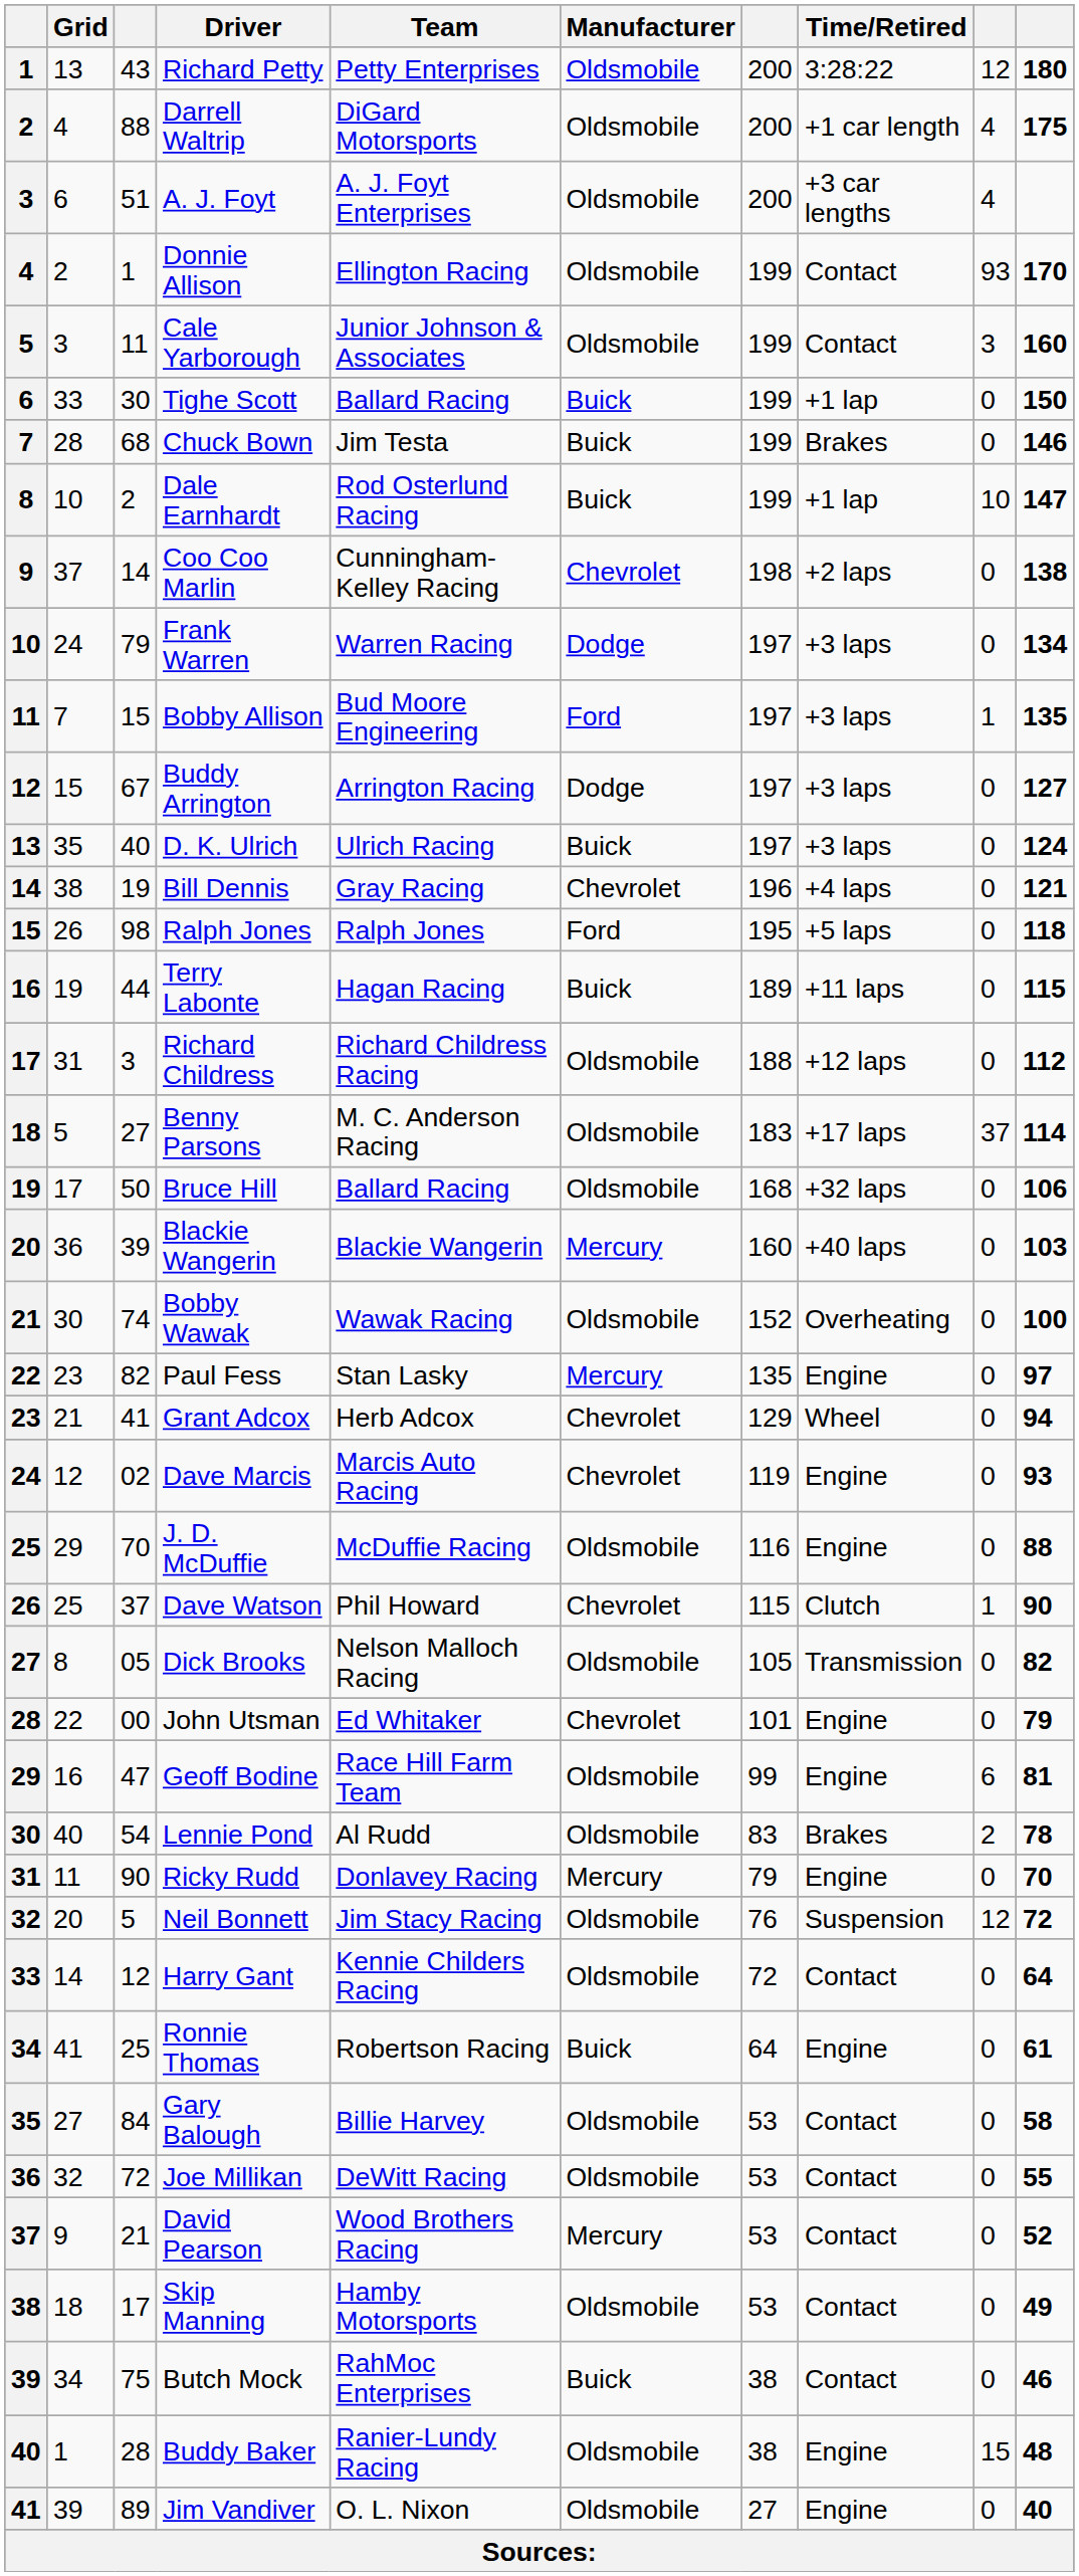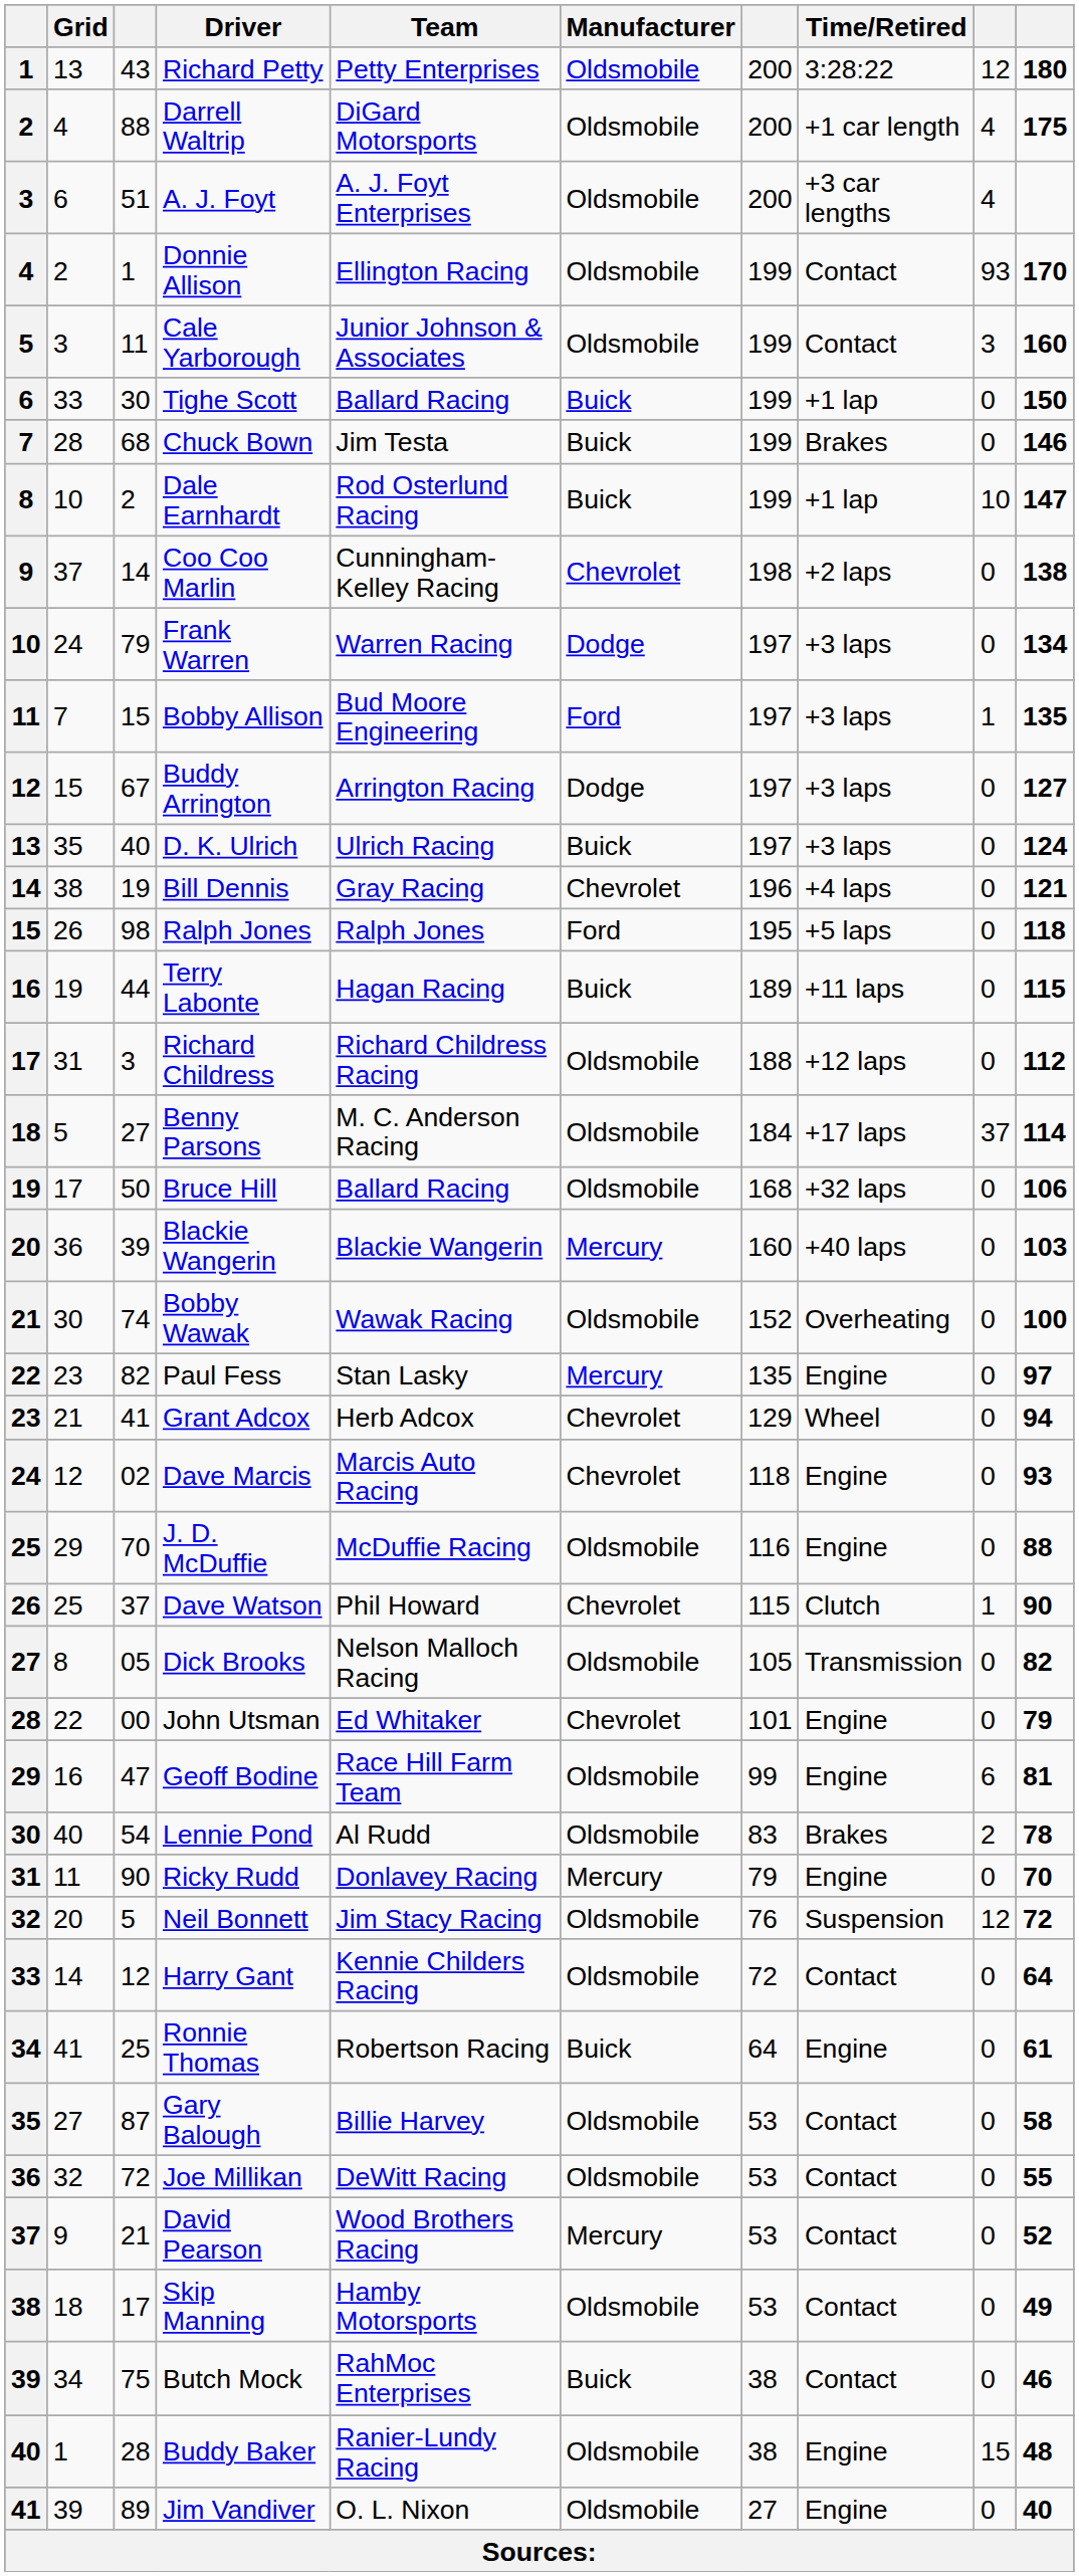Benny Parsons | column 7: 183 -> 184
Dave Marcis | column 7: 119 -> 118
Gary Balough | column 3: 84 -> 87
